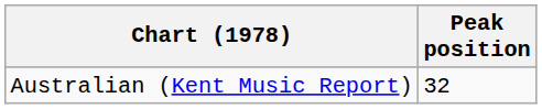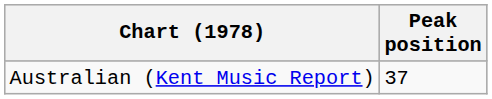Australian (Kent Music Report) | Peak position: 32 -> 37
